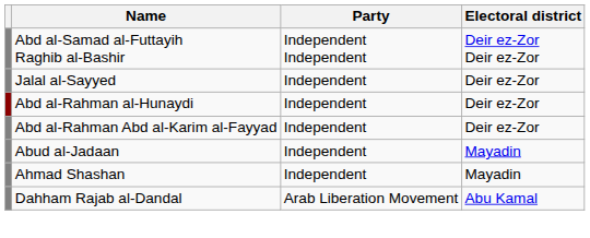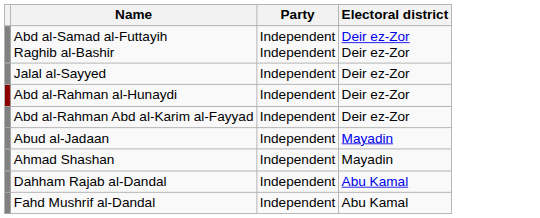Dahham Rajab al-Dandal | Party: Arab Liberation Movement -> Independent
+ row: Fahd Mushrif al-Dandal | Independent | Abu Kamal
